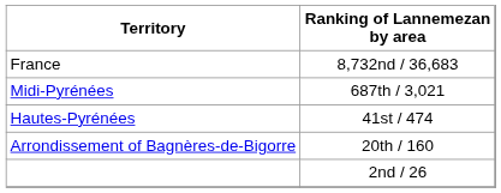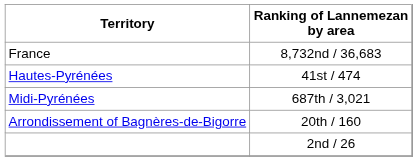rows swapped: Midi-Pyrénées <-> Hautes-Pyrénées
